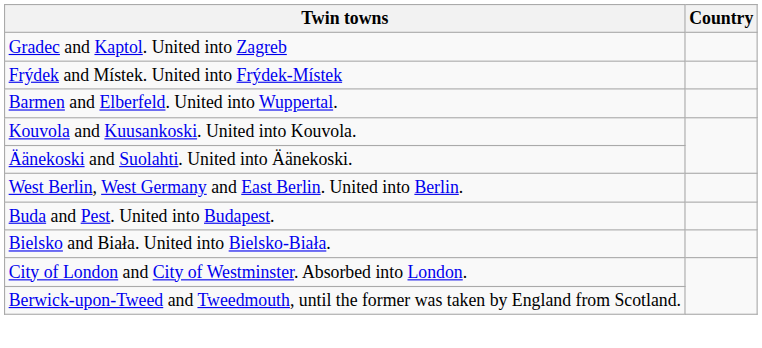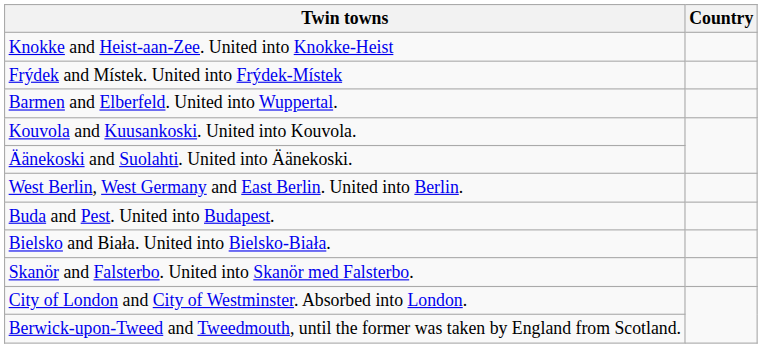+ row: Knokke and Heist-aan-Zee. United into Knokke-Heist
- row: Gradec and Kaptol. United into Zagreb
+ row: Skanör and Falsterbo. United into Skanör med Falsterbo.
